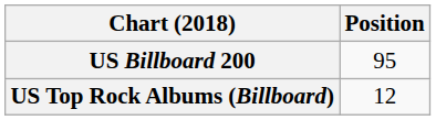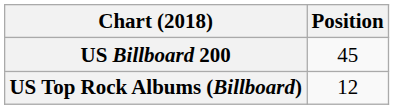US Billboard 200 | Position: 95 -> 45
